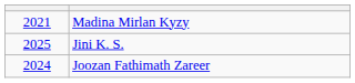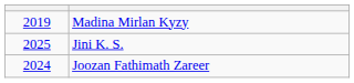Madina Mirlan Kyzy | column 1: 2021 -> 2019
